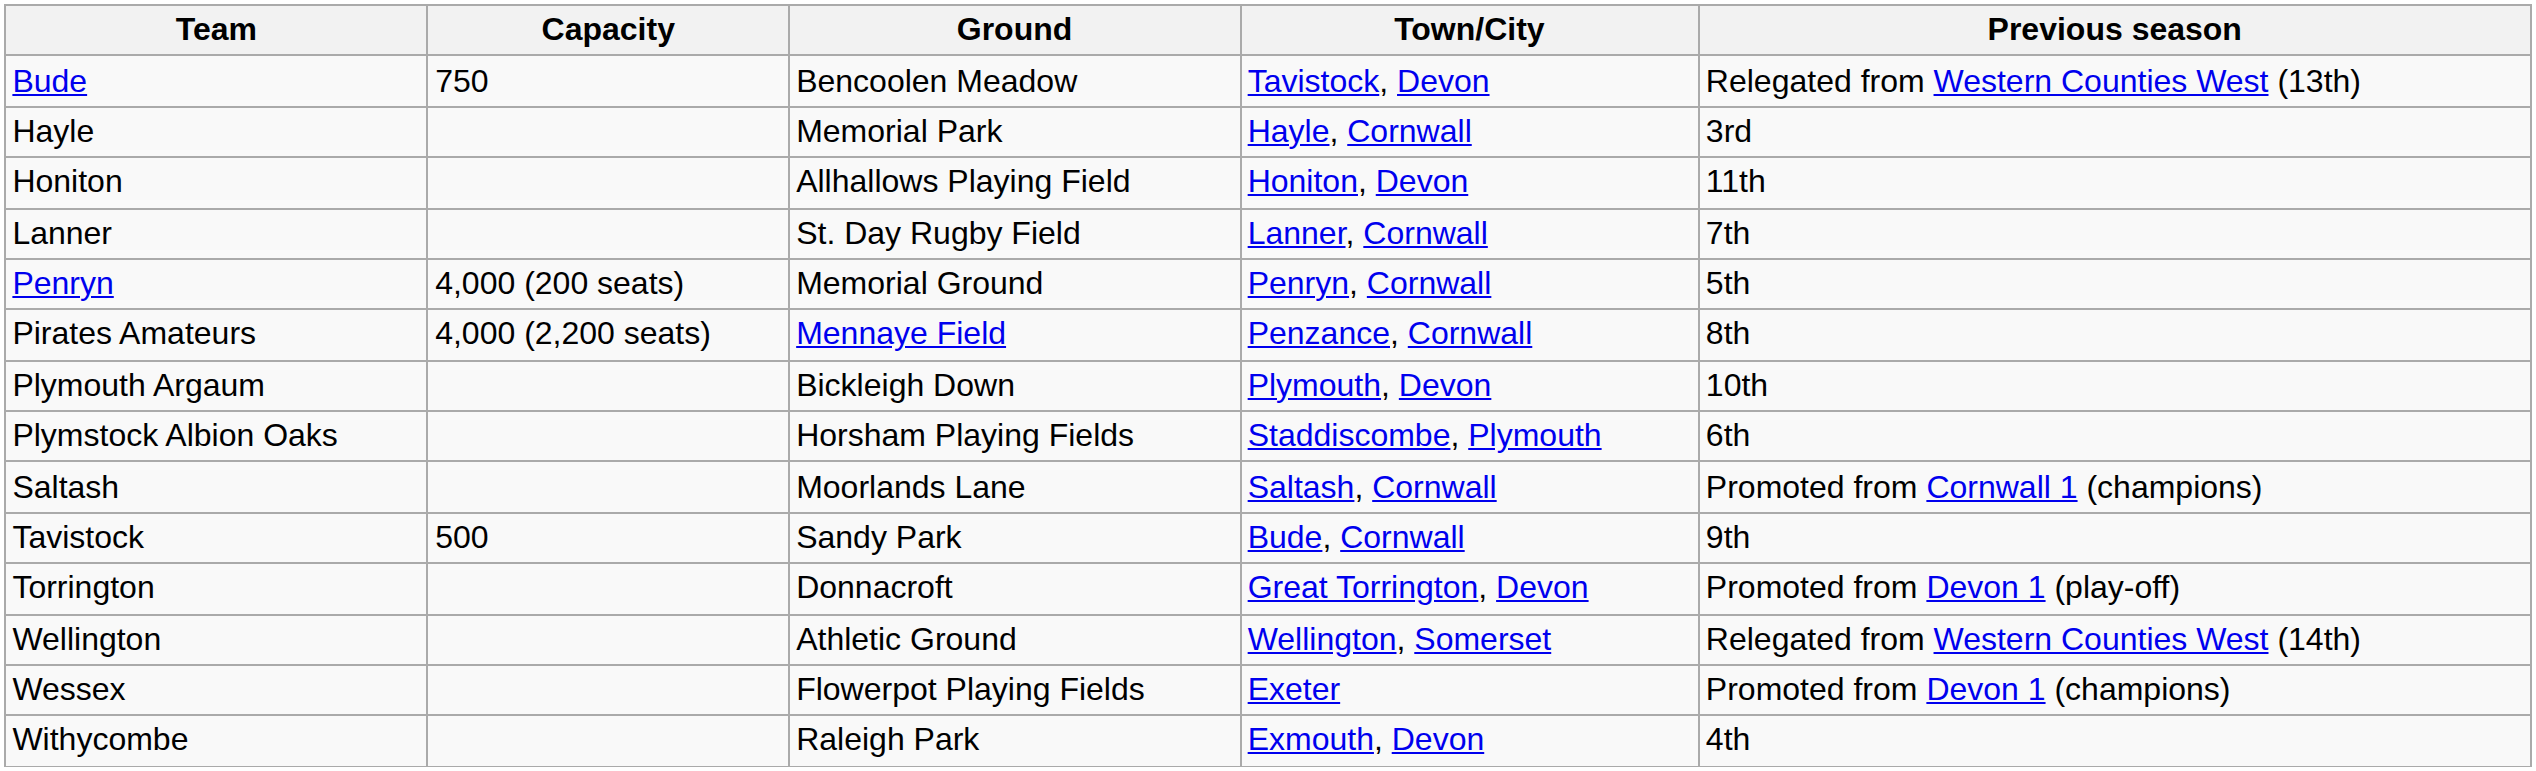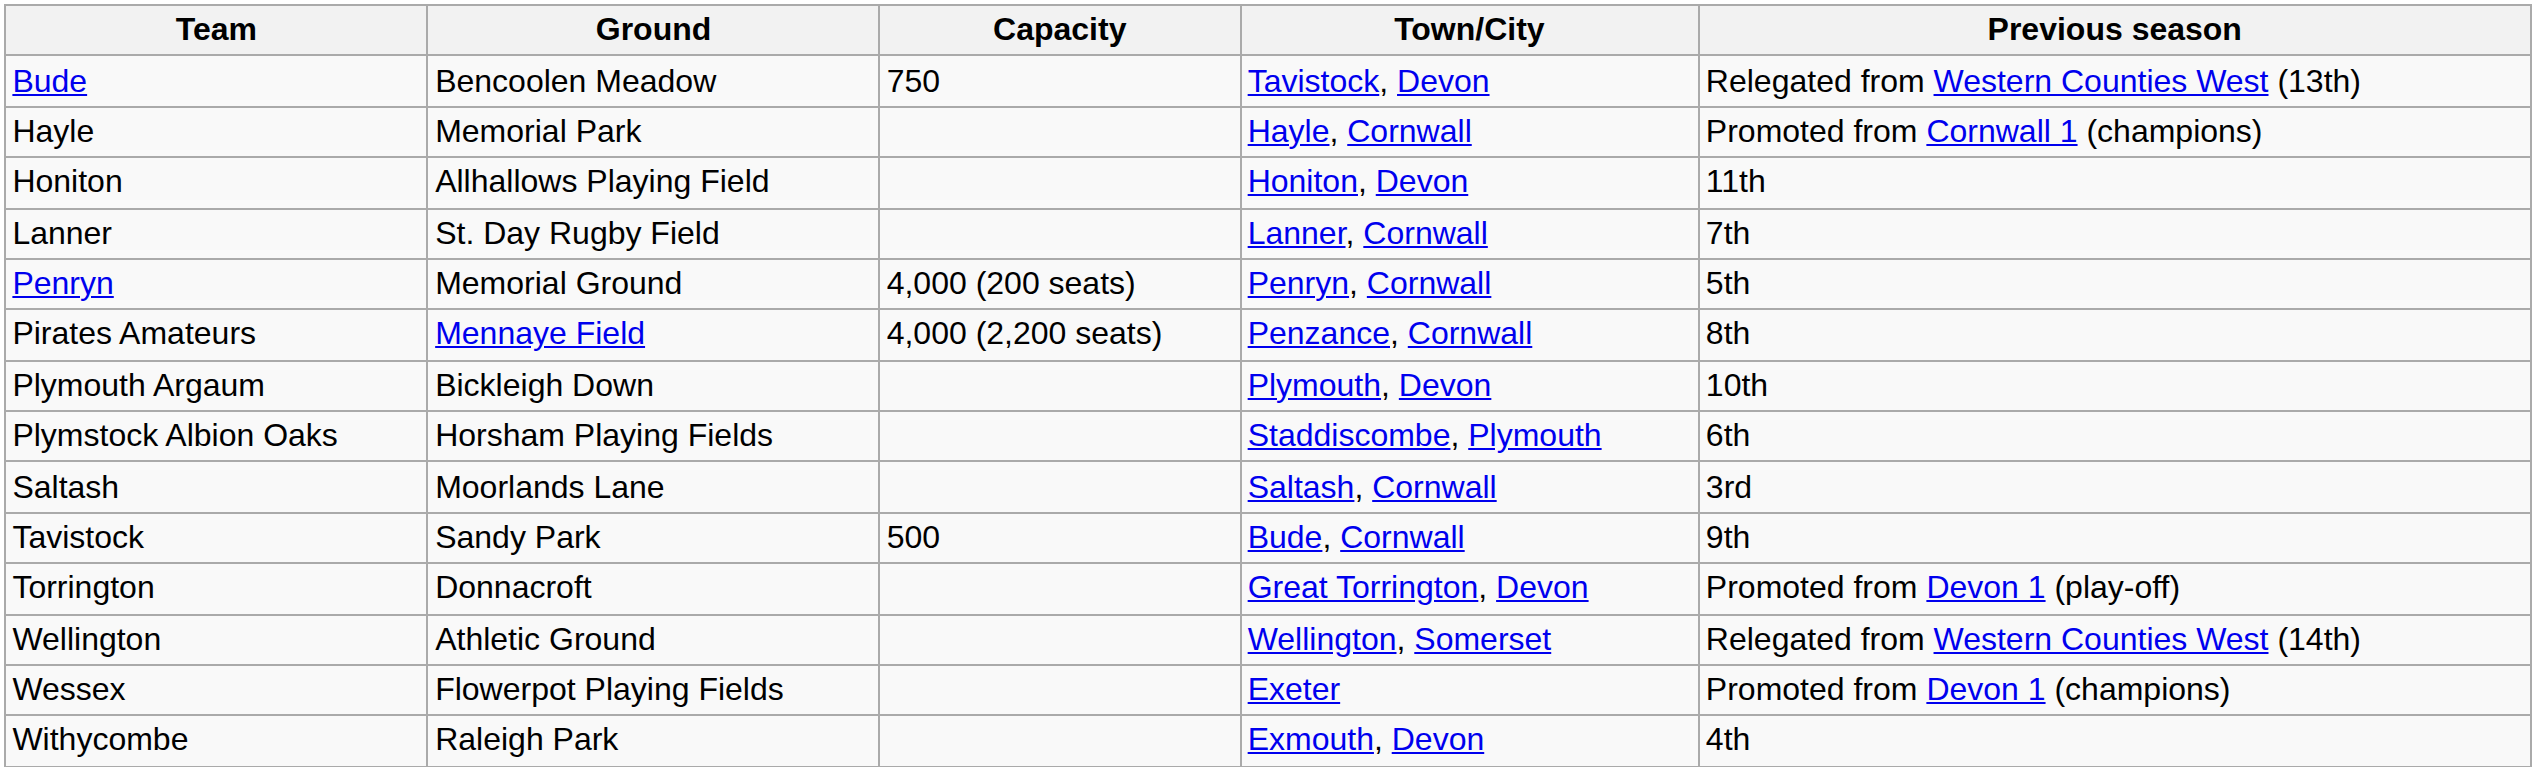columns swapped: Ground <-> Capacity
Hayle | Previous season: 3rd -> Promoted from Cornwall 1 (champions)
Saltash | Previous season: Promoted from Cornwall 1 (champions) -> 3rd
